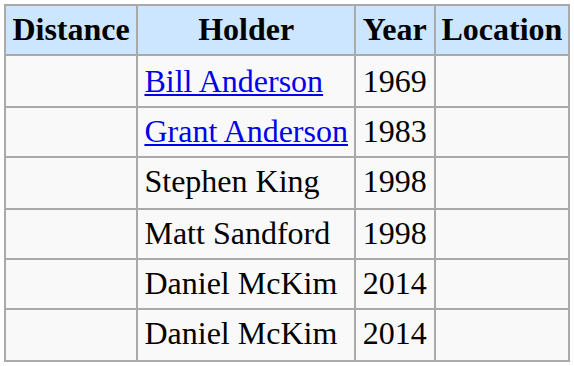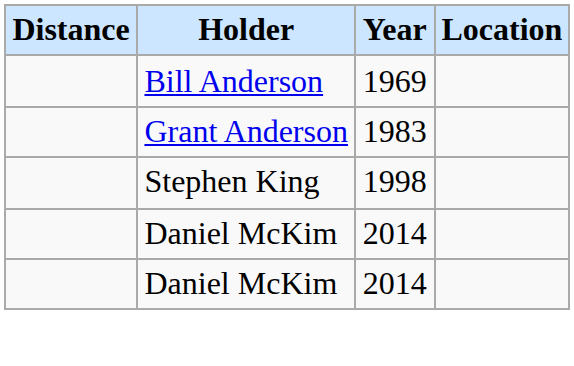- row: Matt Sandford | 1998
